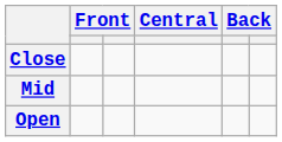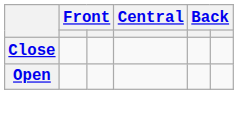- row: Mid
